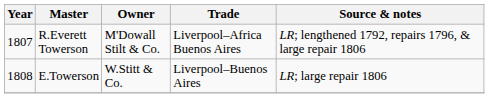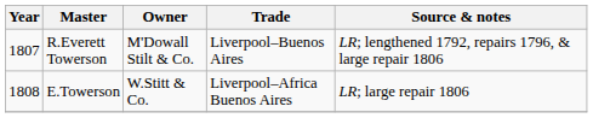R.Everett Towerson | Trade: Liverpool–Africa Buenos Aires -> Liverpool–Buenos Aires
E.Towerson | Trade: Liverpool–Buenos Aires -> Liverpool–Africa Buenos Aires
